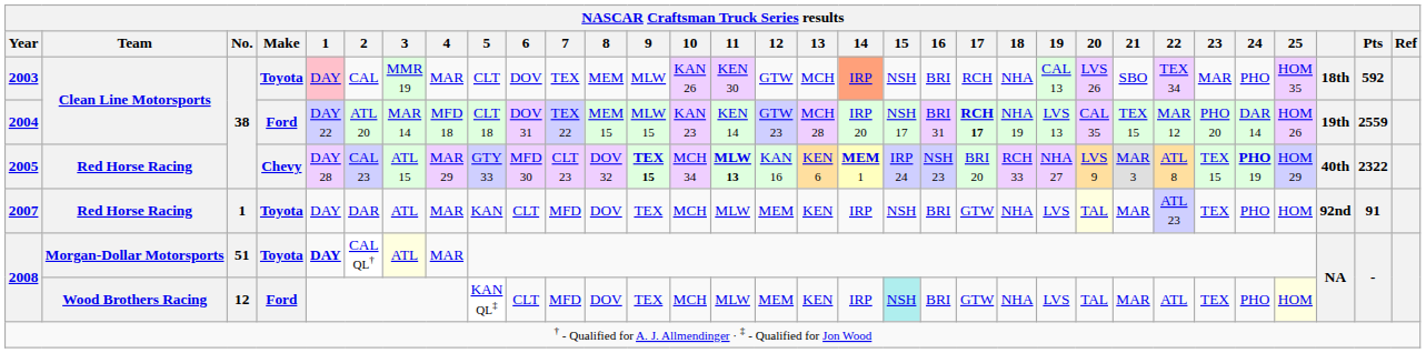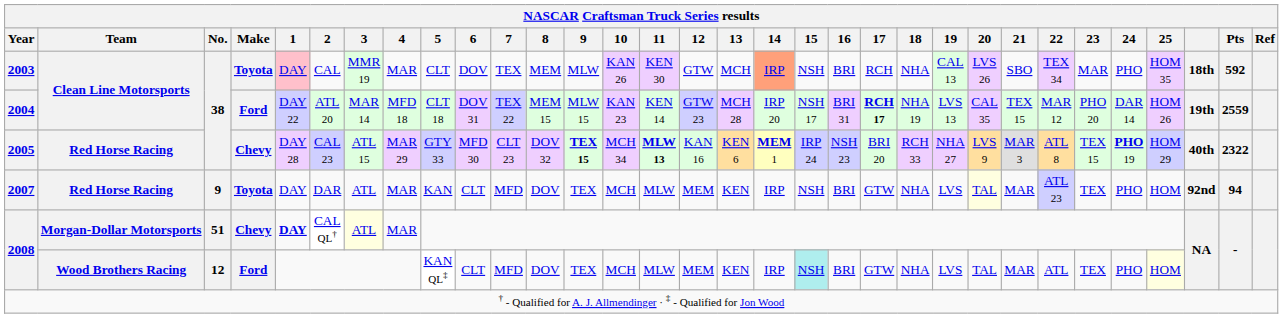2007 | No.: 1 -> 9
2007 | Pts: 91 -> 94
2008 / Morgan-Dollar Motorsports | Make: Toyota -> Chevy
